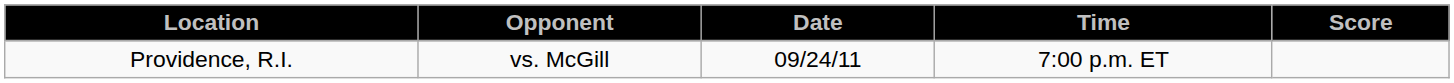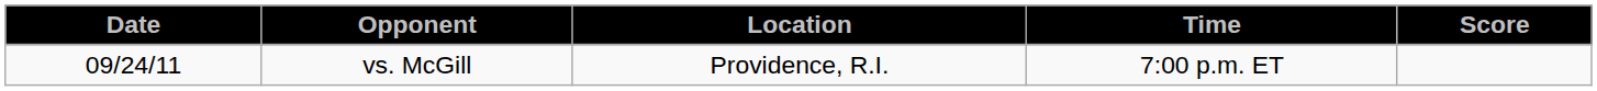columns swapped: Date <-> Location
